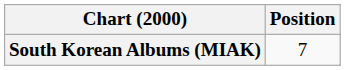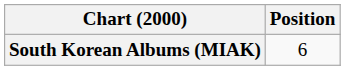South Korean Albums (MIAK) | Position: 7 -> 6
